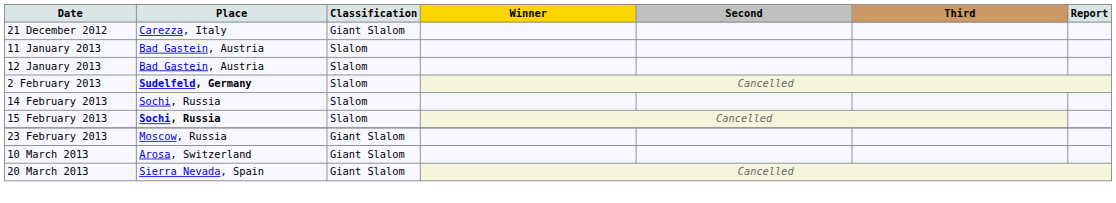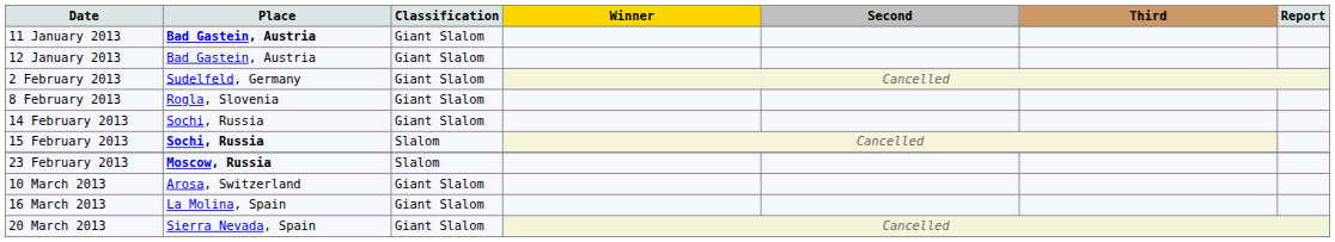- row: 21 December 2012 | Carezza, Italy | Giant Slalom
11 January 2013 | Place: normal -> bold
11 January 2013 | Classification: Slalom -> Giant Slalom
12 January 2013 | Classification: Slalom -> Giant Slalom
2 February 2013 | Place: bold -> normal
2 February 2013 | Classification: Slalom -> Giant Slalom
+ row: 8 February 2013 | Rogla, Slovenia | Giant Slalom
14 February 2013 | Classification: Slalom -> Giant Slalom
23 February 2013 | Place: normal -> bold
23 February 2013 | Classification: Giant Slalom -> Slalom
+ row: 16 March 2013 | La Molina, Spain | Giant Slalom
